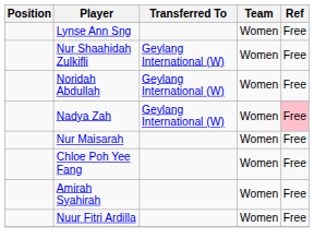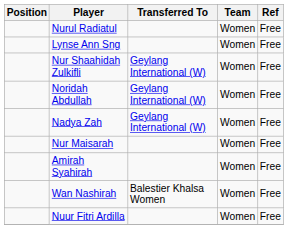+ row: Nurul Radiatul | Women | Free
Nadya Zah | Ref: pink background -> no background
- row: Chloe Poh Yee Fang | Women | Free
+ row: Wan Nashirah | Balestier Khalsa Women | Women | Free
